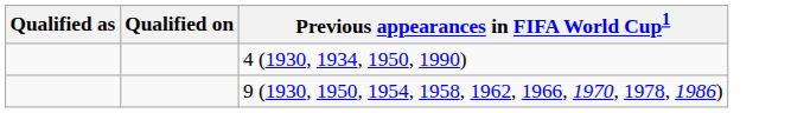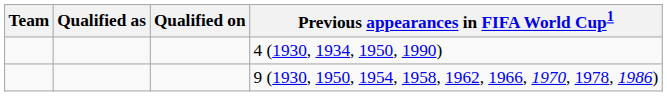+ column: Team
